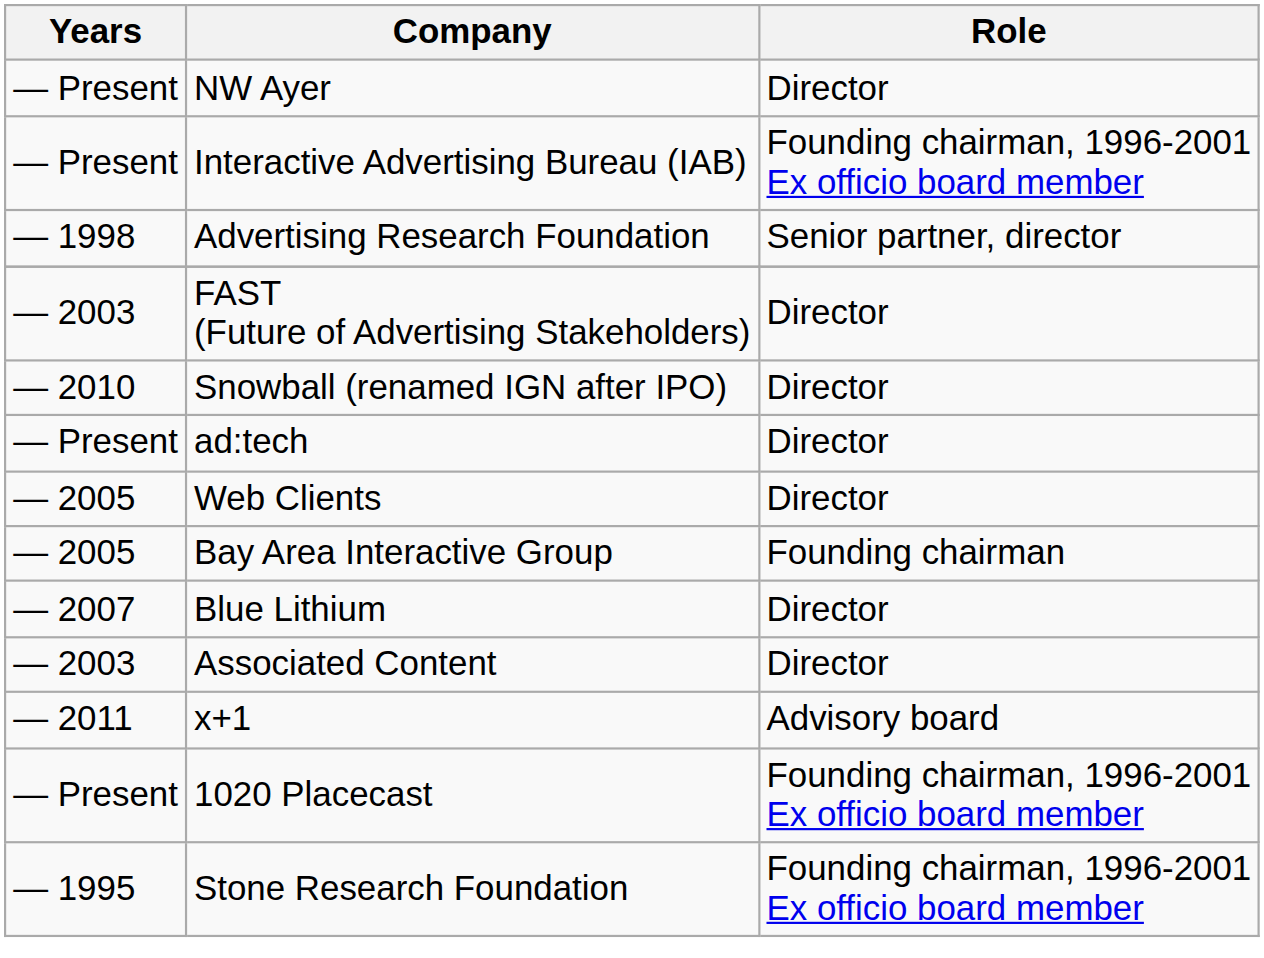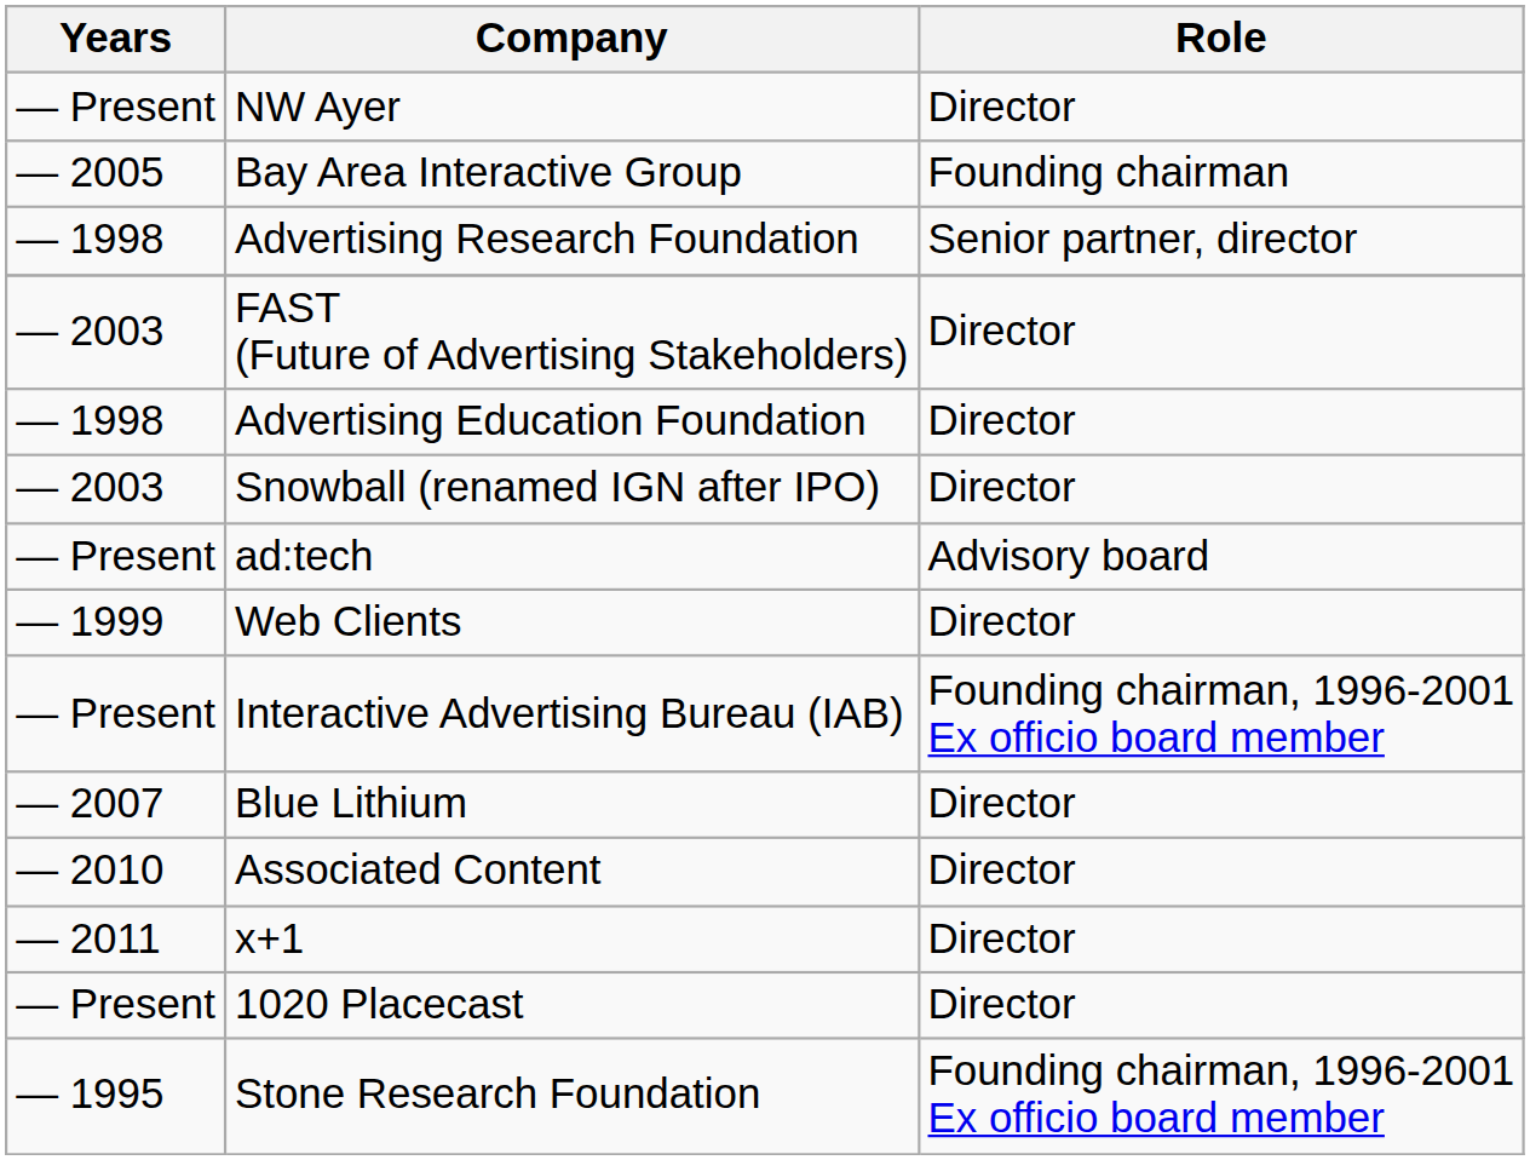rows swapped: Interactive Advertising Bureau (IAB) <-> Bay Area Interactive Group
+ row: — 1998 | Advertising Education Foundation | Director
Snowball (renamed IGN after IPO) | Years: — 2010 -> — 2003
ad:tech | Role: Director -> Advisory board
Web Clients | Years: — 2005 -> — 1999
Associated Content | Years: — 2003 -> — 2010
x+1 | Role: Advisory board -> Director
1020 Placecast | Role: Founding chairman, 1996-2001 Ex officio board member -> Director
